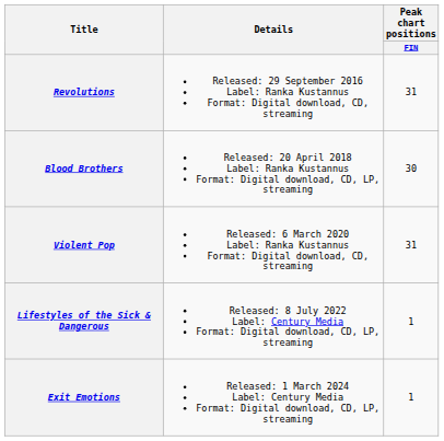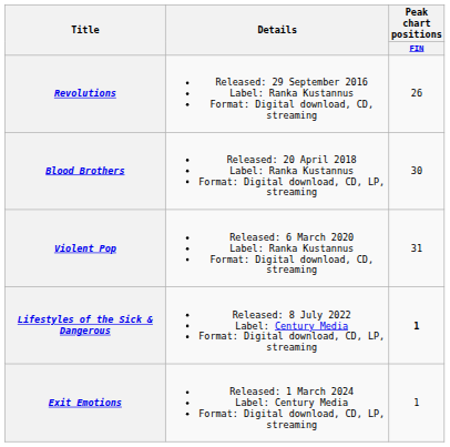Revolutions | Peak chart positions / FIN: 31 -> 26
Lifestyles of the Sick & Dangerous | Peak chart positions / FIN: normal -> bold
